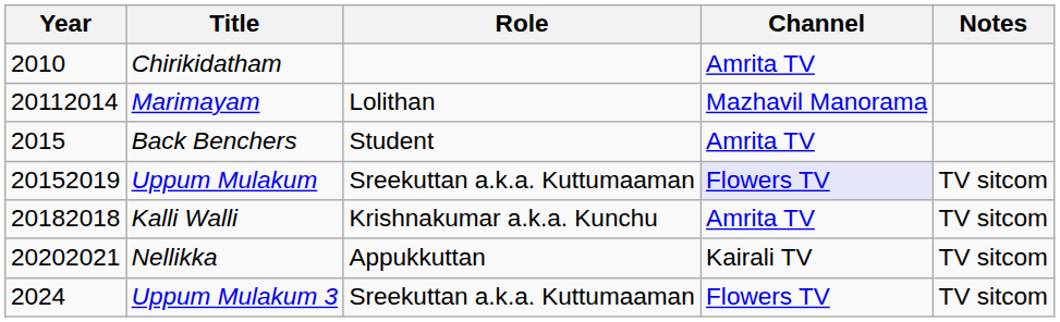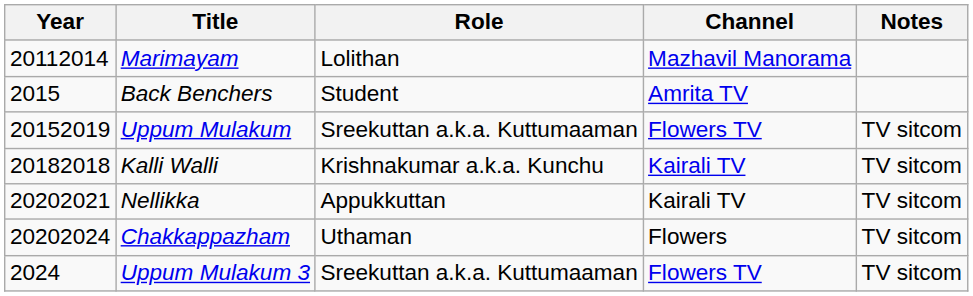- row: 2010 | Chirikidatham | Amrita TV
Uppum Mulakum | Channel: lavender background -> no background
Kalli Walli | Channel: Amrita TV -> Kairali TV
+ row: 20202024 | Chakkappazham | Uthaman | Flowers | TV sitcom
